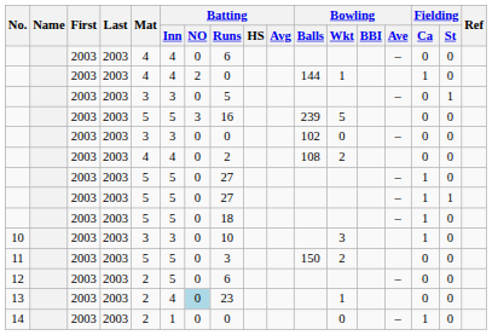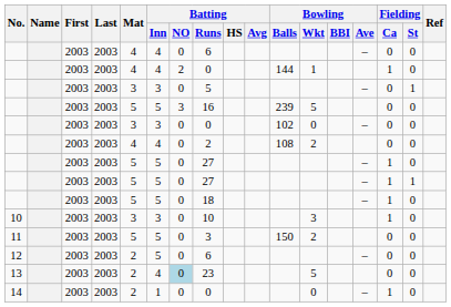13 | Bowling / Wkt: 1 -> 5
